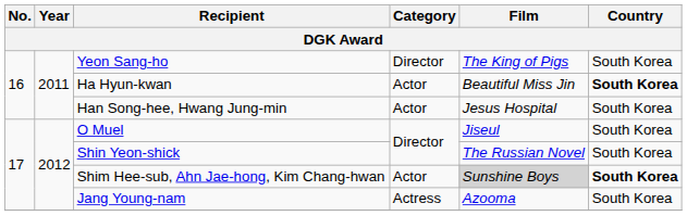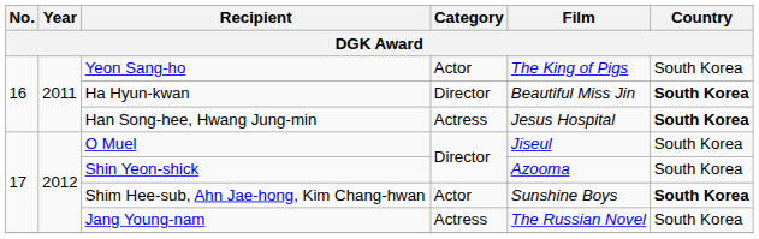Yeon Sang-ho | Category: Director -> Actor
Ha Hyun-kwan | Category: Actor -> Director
Han Song-hee, Hwang Jung-min | Category: Actor -> Actress
Han Song-hee, Hwang Jung-min | Country: normal -> bold
Shin Yeon-shick | Film: The Russian Novel -> Azooma
Shim Hee-sub, Ahn Jae-hong, Kim Chang-hwan | Film: lightgrey background -> no background
Jang Young-nam | Film: Azooma -> The Russian Novel
